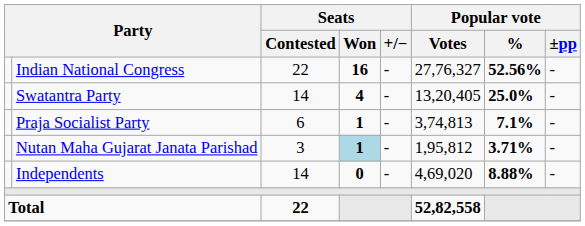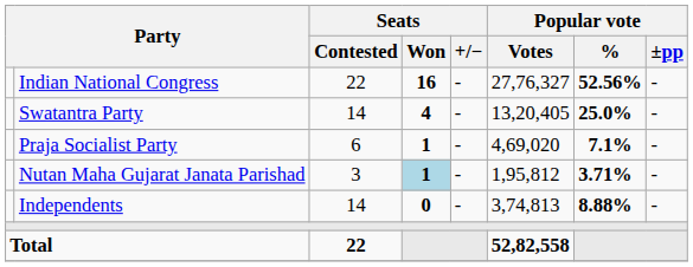Praja Socialist Party | Popular vote / Votes: 3,74,813 -> 4,69,020
Independents | Popular vote / Votes: 4,69,020 -> 3,74,813
